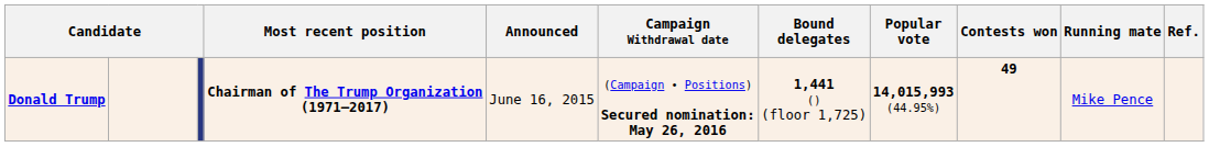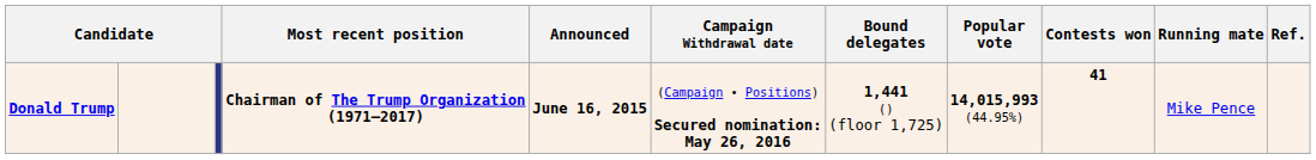Donald Trump | Announced: normal -> bold
Donald Trump | Contests won: 49 -> 41
